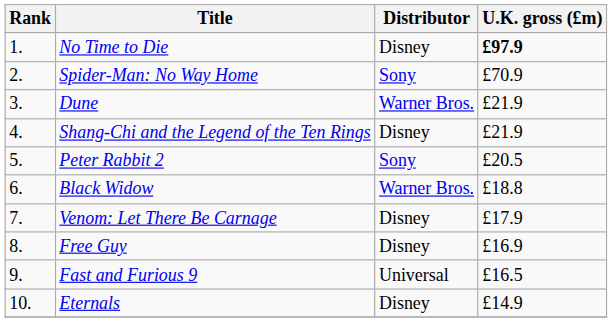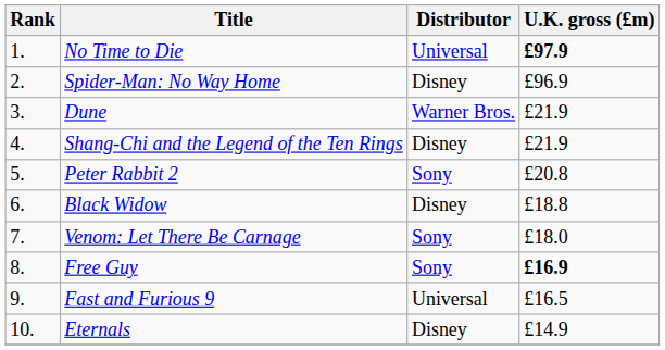No Time to Die | Distributor: Disney -> Universal
Spider-Man: No Way Home | Distributor: Sony -> Disney
Spider-Man: No Way Home | U.K. gross (£m): £70.9 -> £96.9
Peter Rabbit 2 | U.K. gross (£m): £20.5 -> £20.8
Black Widow | Distributor: Warner Bros. -> Disney
Venom: Let There Be Carnage | Distributor: Disney -> Sony
Venom: Let There Be Carnage | U.K. gross (£m): £17.9 -> £18.0
Free Guy | Distributor: Disney -> Sony
Free Guy | U.K. gross (£m): normal -> bold
